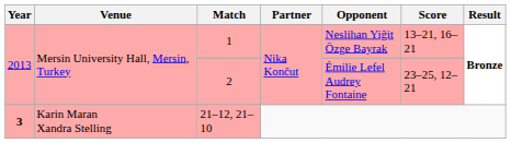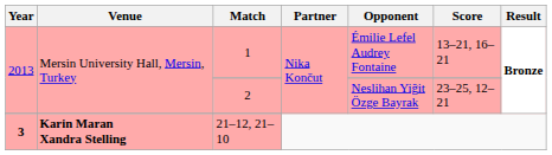1 | Opponent: Neslihan Yiğit Özge Bayrak -> Émilie Lefel Audrey Fontaine
2 | Opponent: Émilie Lefel Audrey Fontaine -> Neslihan Yiğit Özge Bayrak
21–12, 21–10 | Venue: normal -> bold
